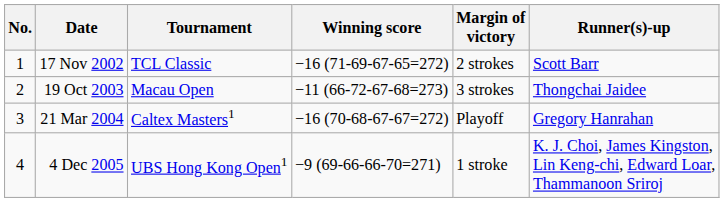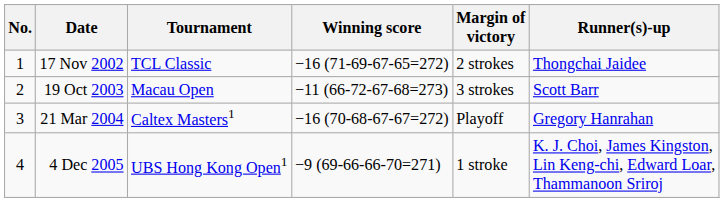17 Nov 2002 | Runner(s)-up: Scott Barr -> Thongchai Jaidee
19 Oct 2003 | Runner(s)-up: Thongchai Jaidee -> Scott Barr
